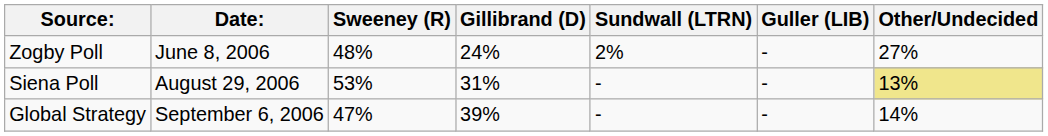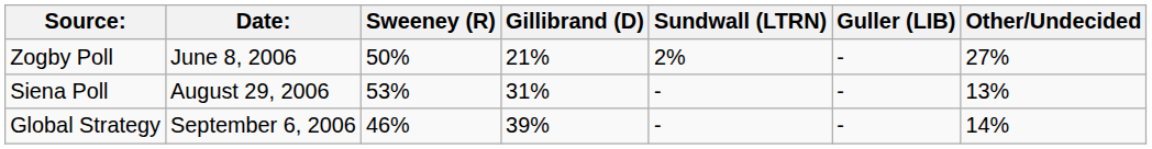Zogby Poll | Sweeney (R): 48% -> 50%
Zogby Poll | Gillibrand (D): 24% -> 21%
Siena Poll | Other/Undecided: khaki background -> no background
Global Strategy | Sweeney (R): 47% -> 46%
